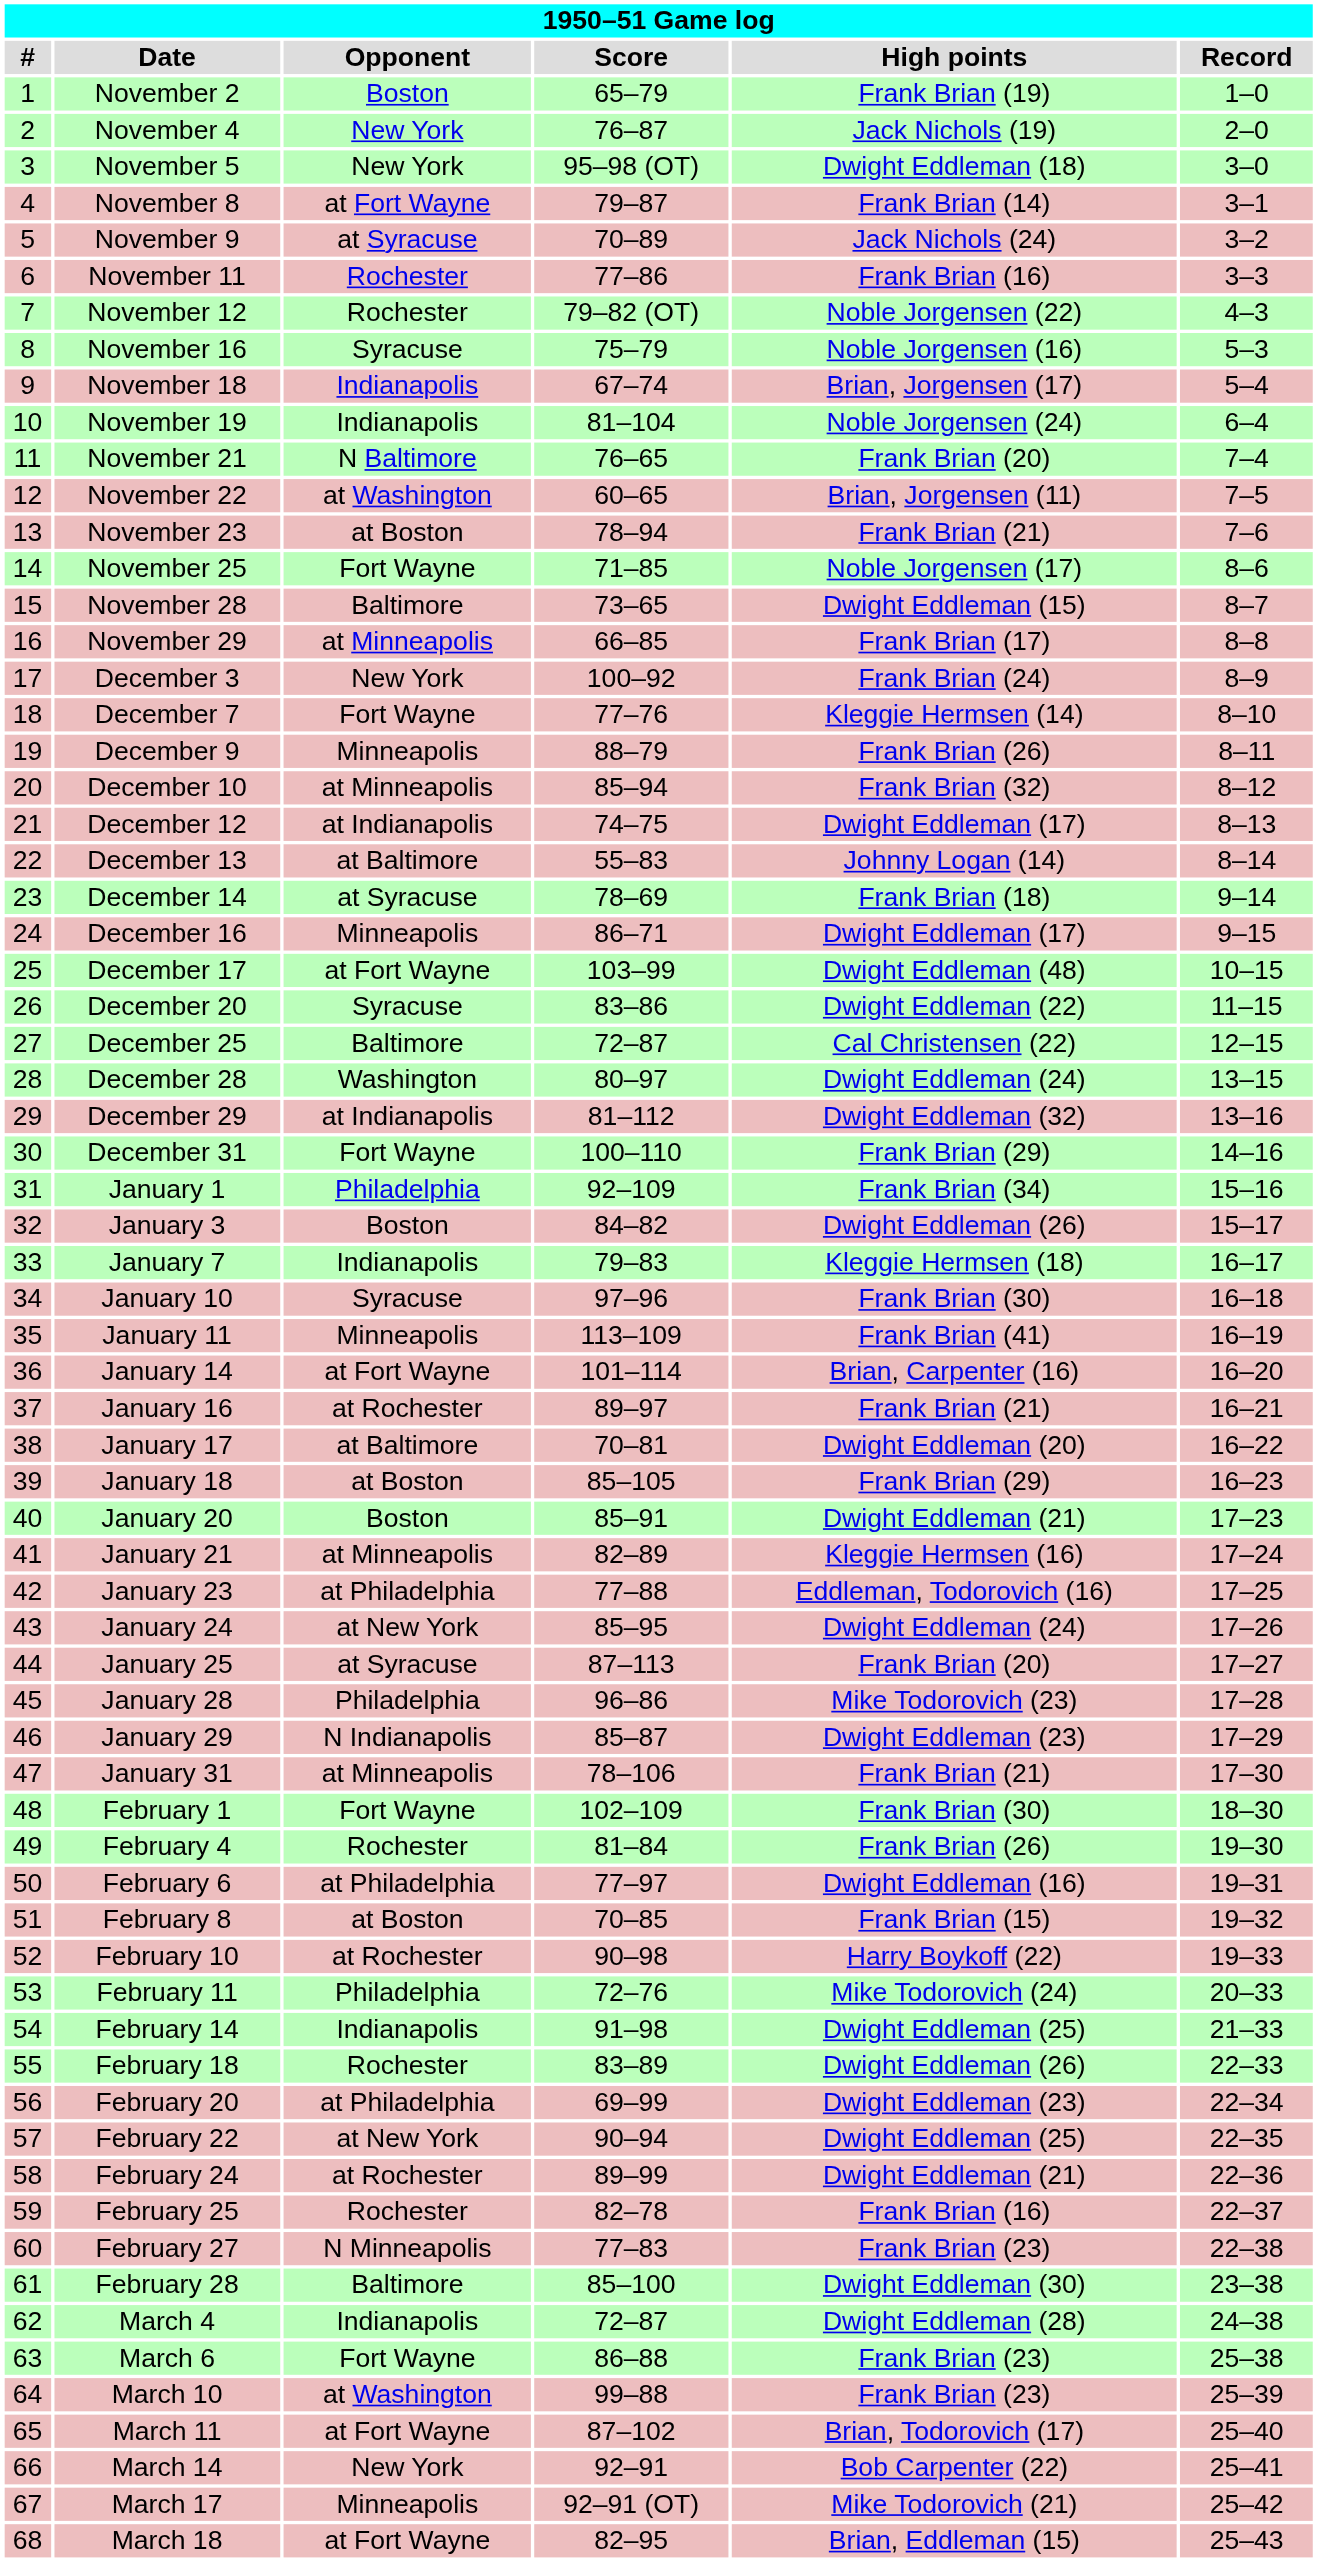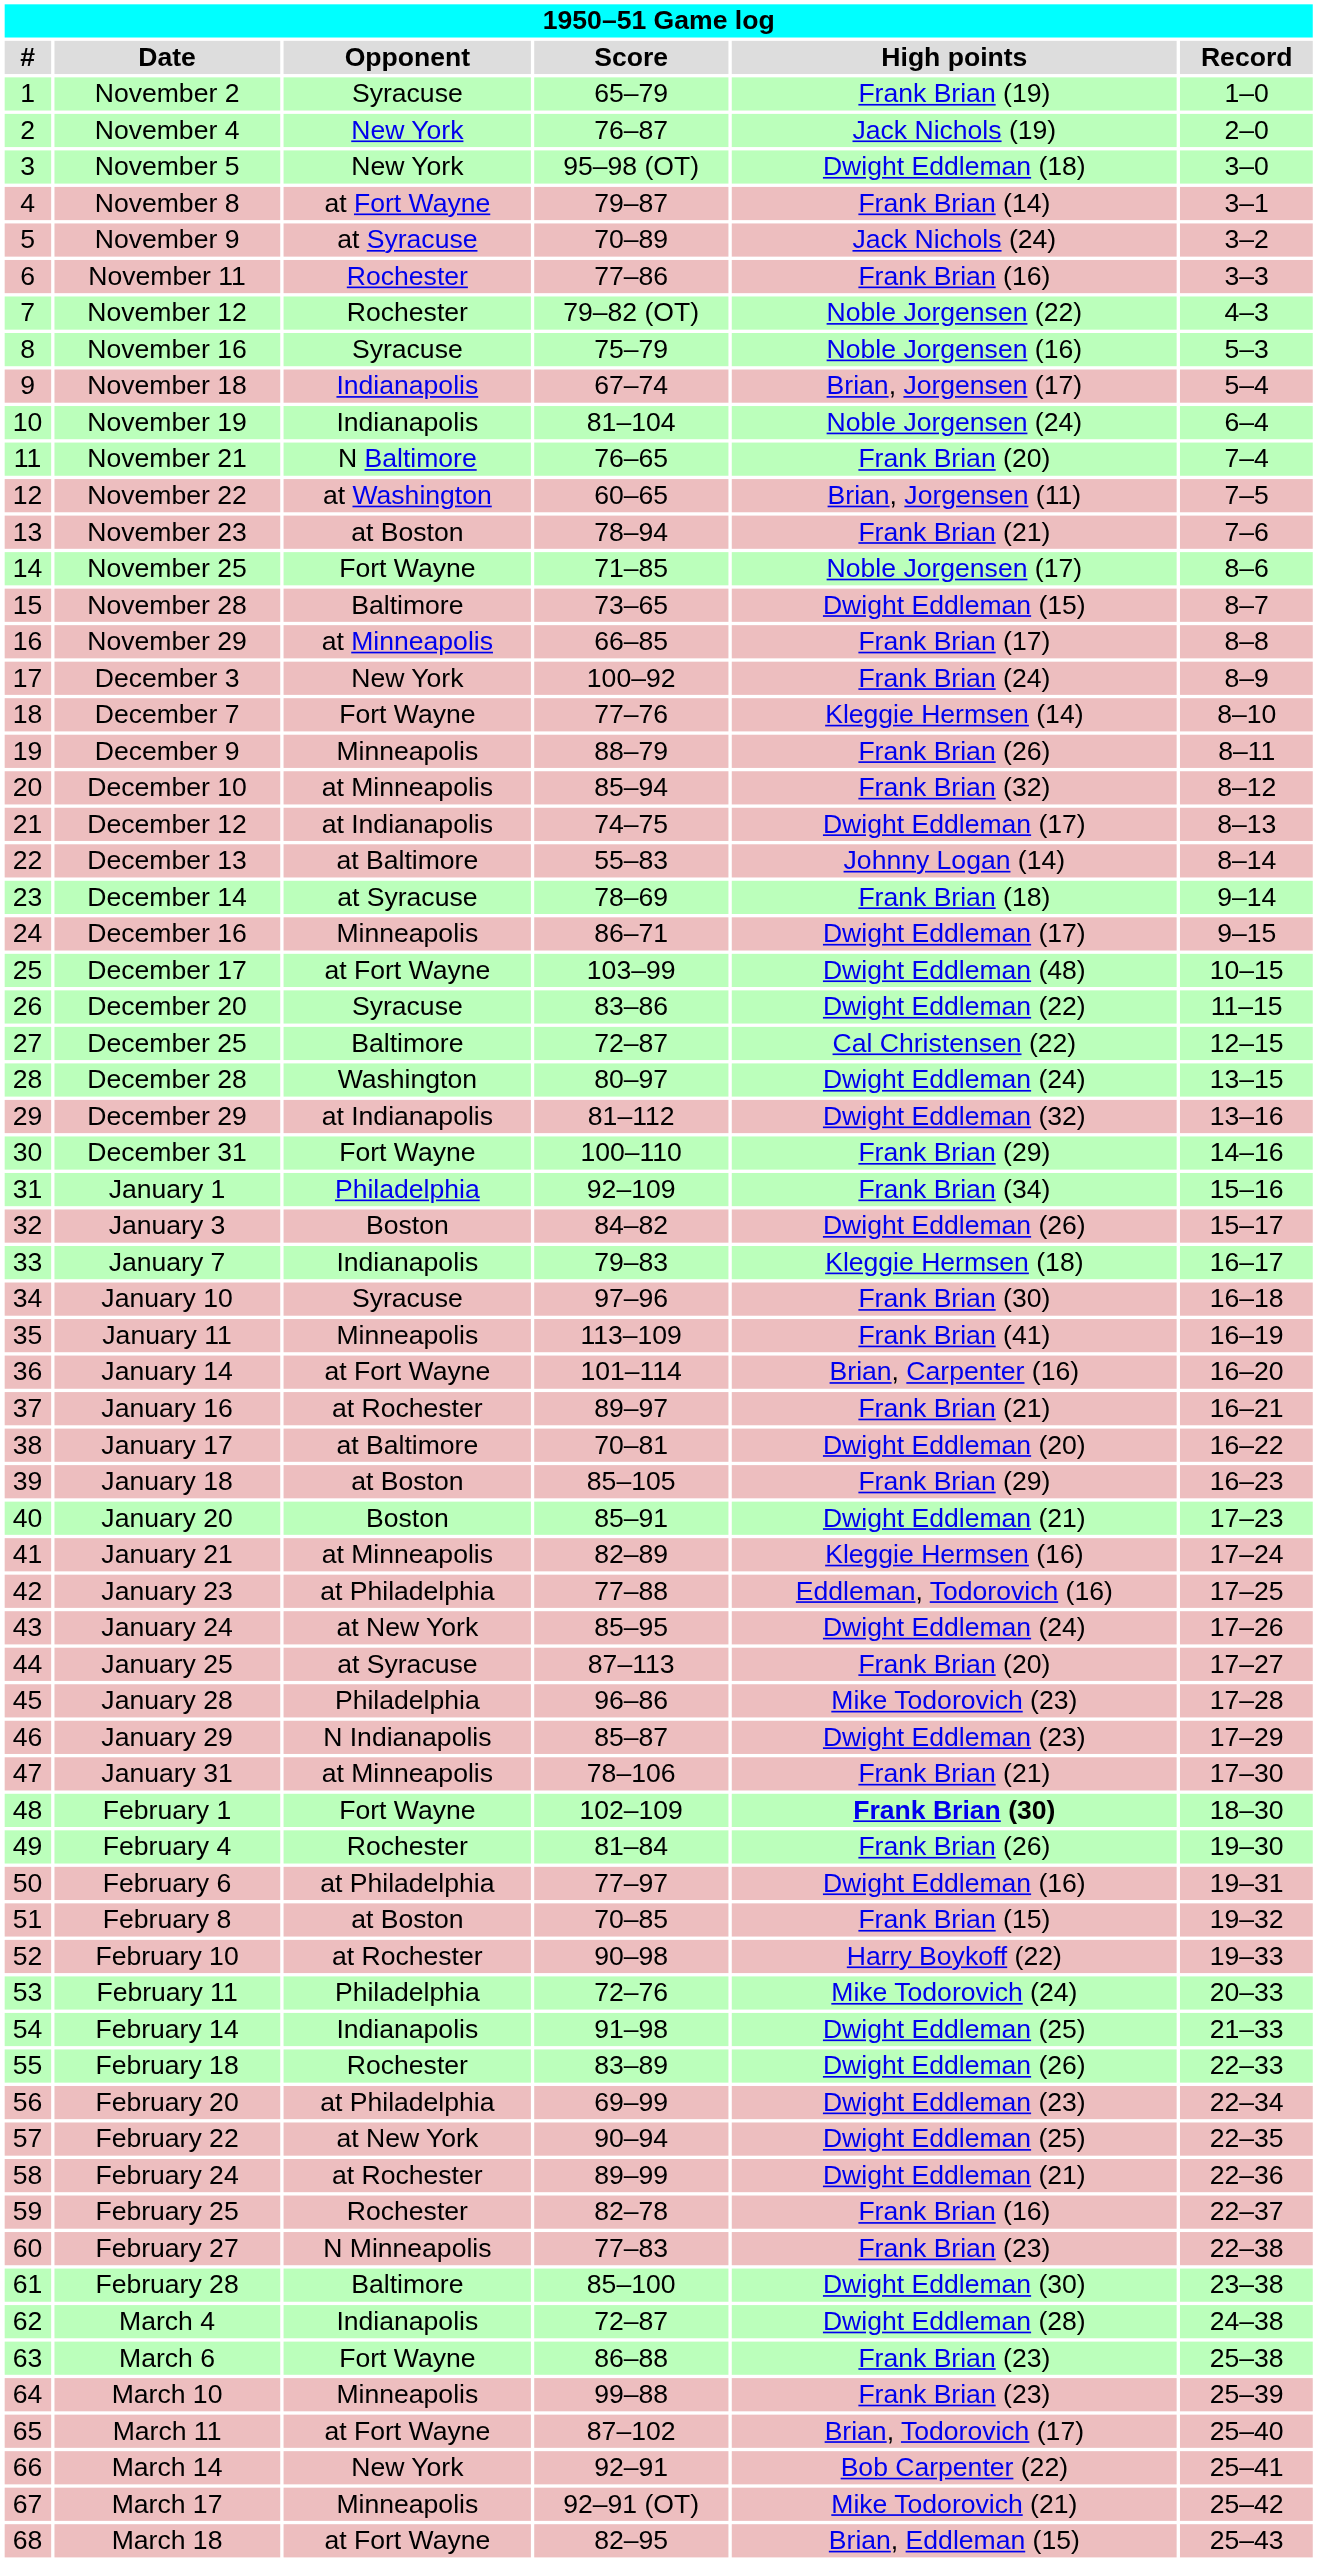November 2 | Opponent: Boston -> Syracuse
February 1 | High points: normal -> bold
March 10 | Opponent: at Washington -> Minneapolis
